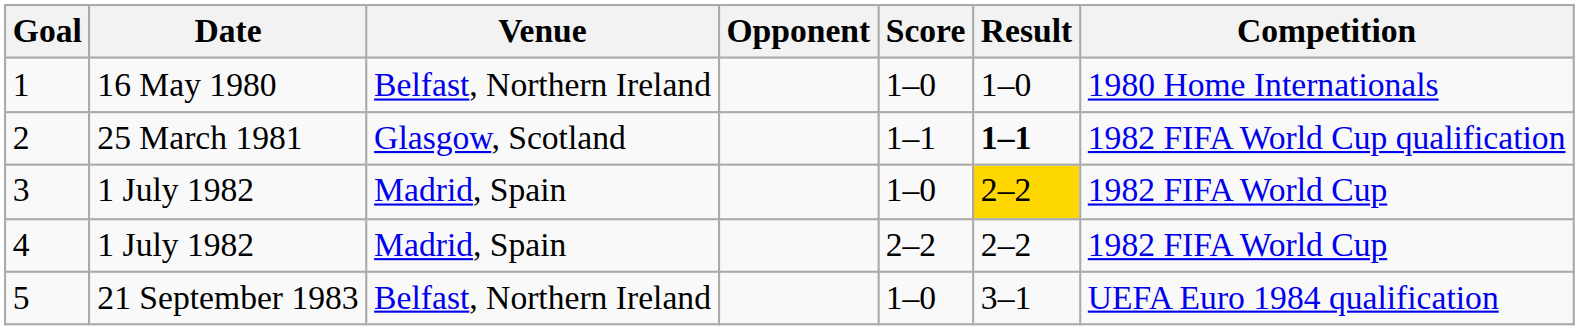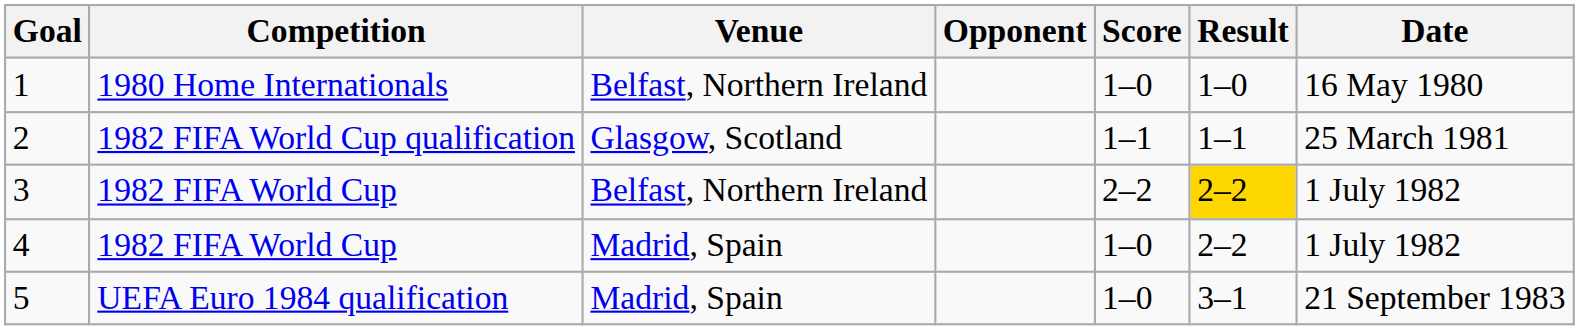columns swapped: Date <-> Competition
2 | Result: bold -> normal
3 | Venue: Madrid, Spain -> Belfast, Northern Ireland
3 | Score: 1–0 -> 2–2
4 | Score: 2–2 -> 1–0
5 | Venue: Belfast, Northern Ireland -> Madrid, Spain
